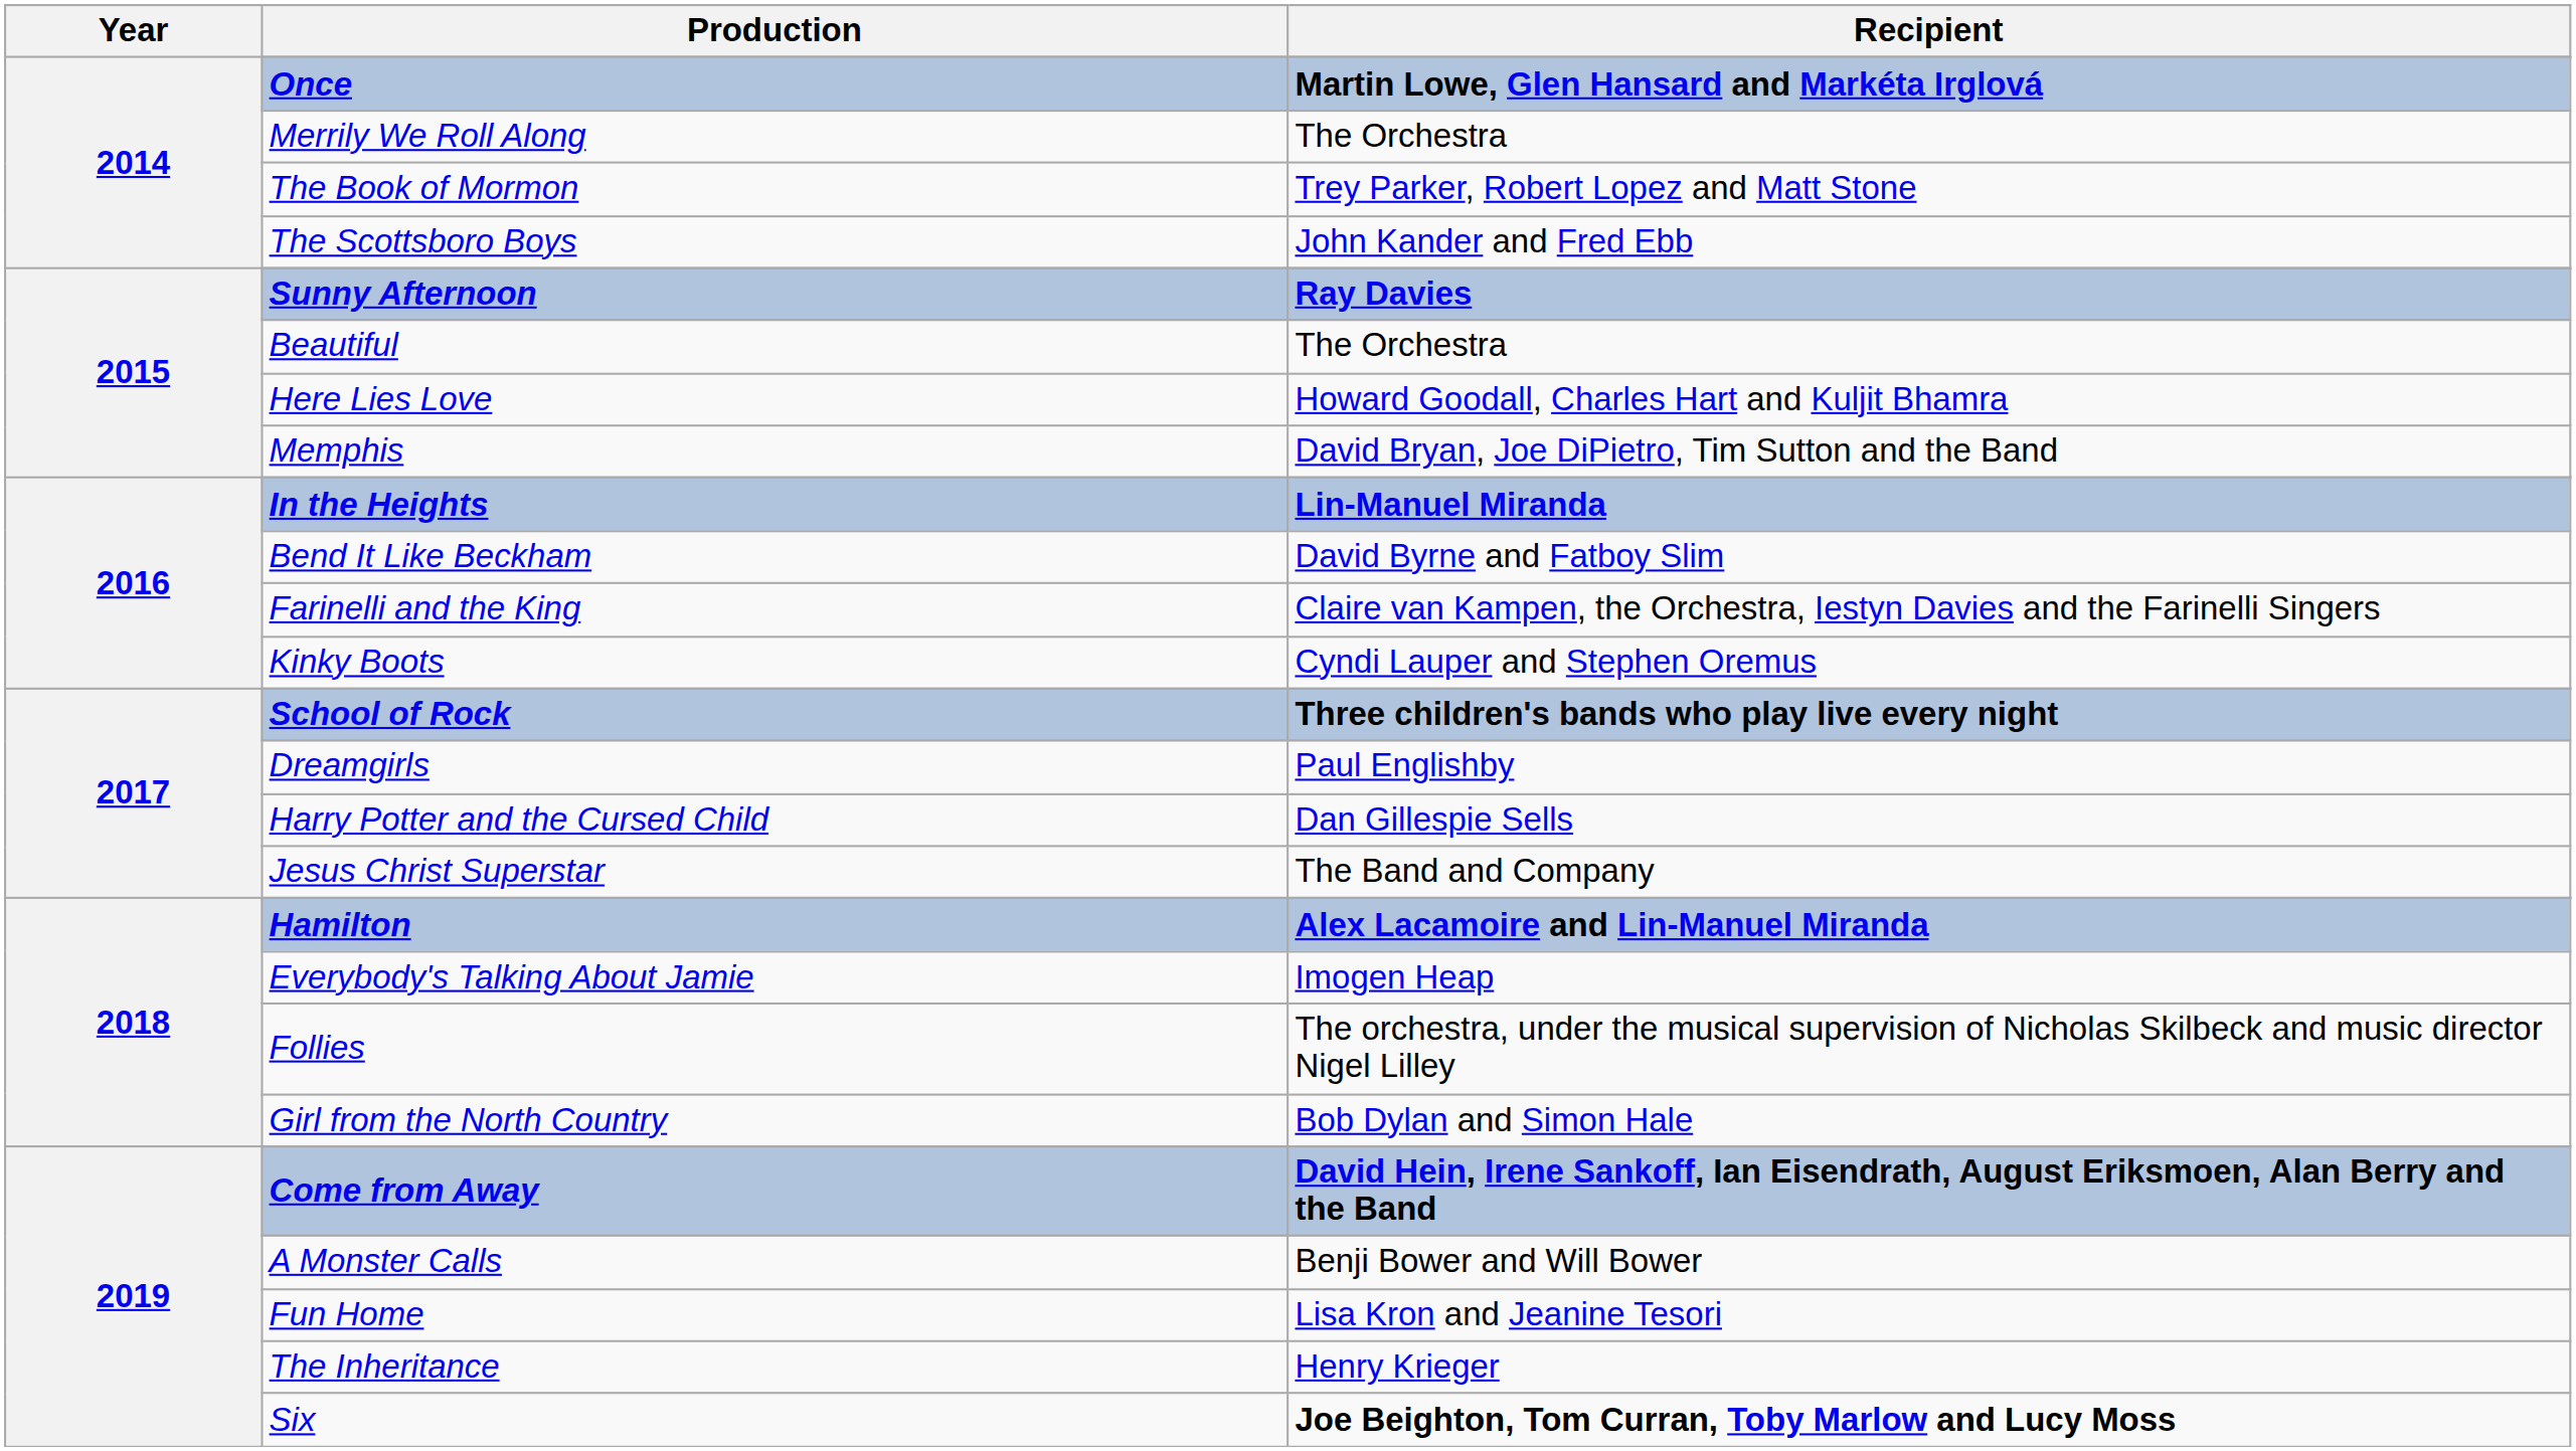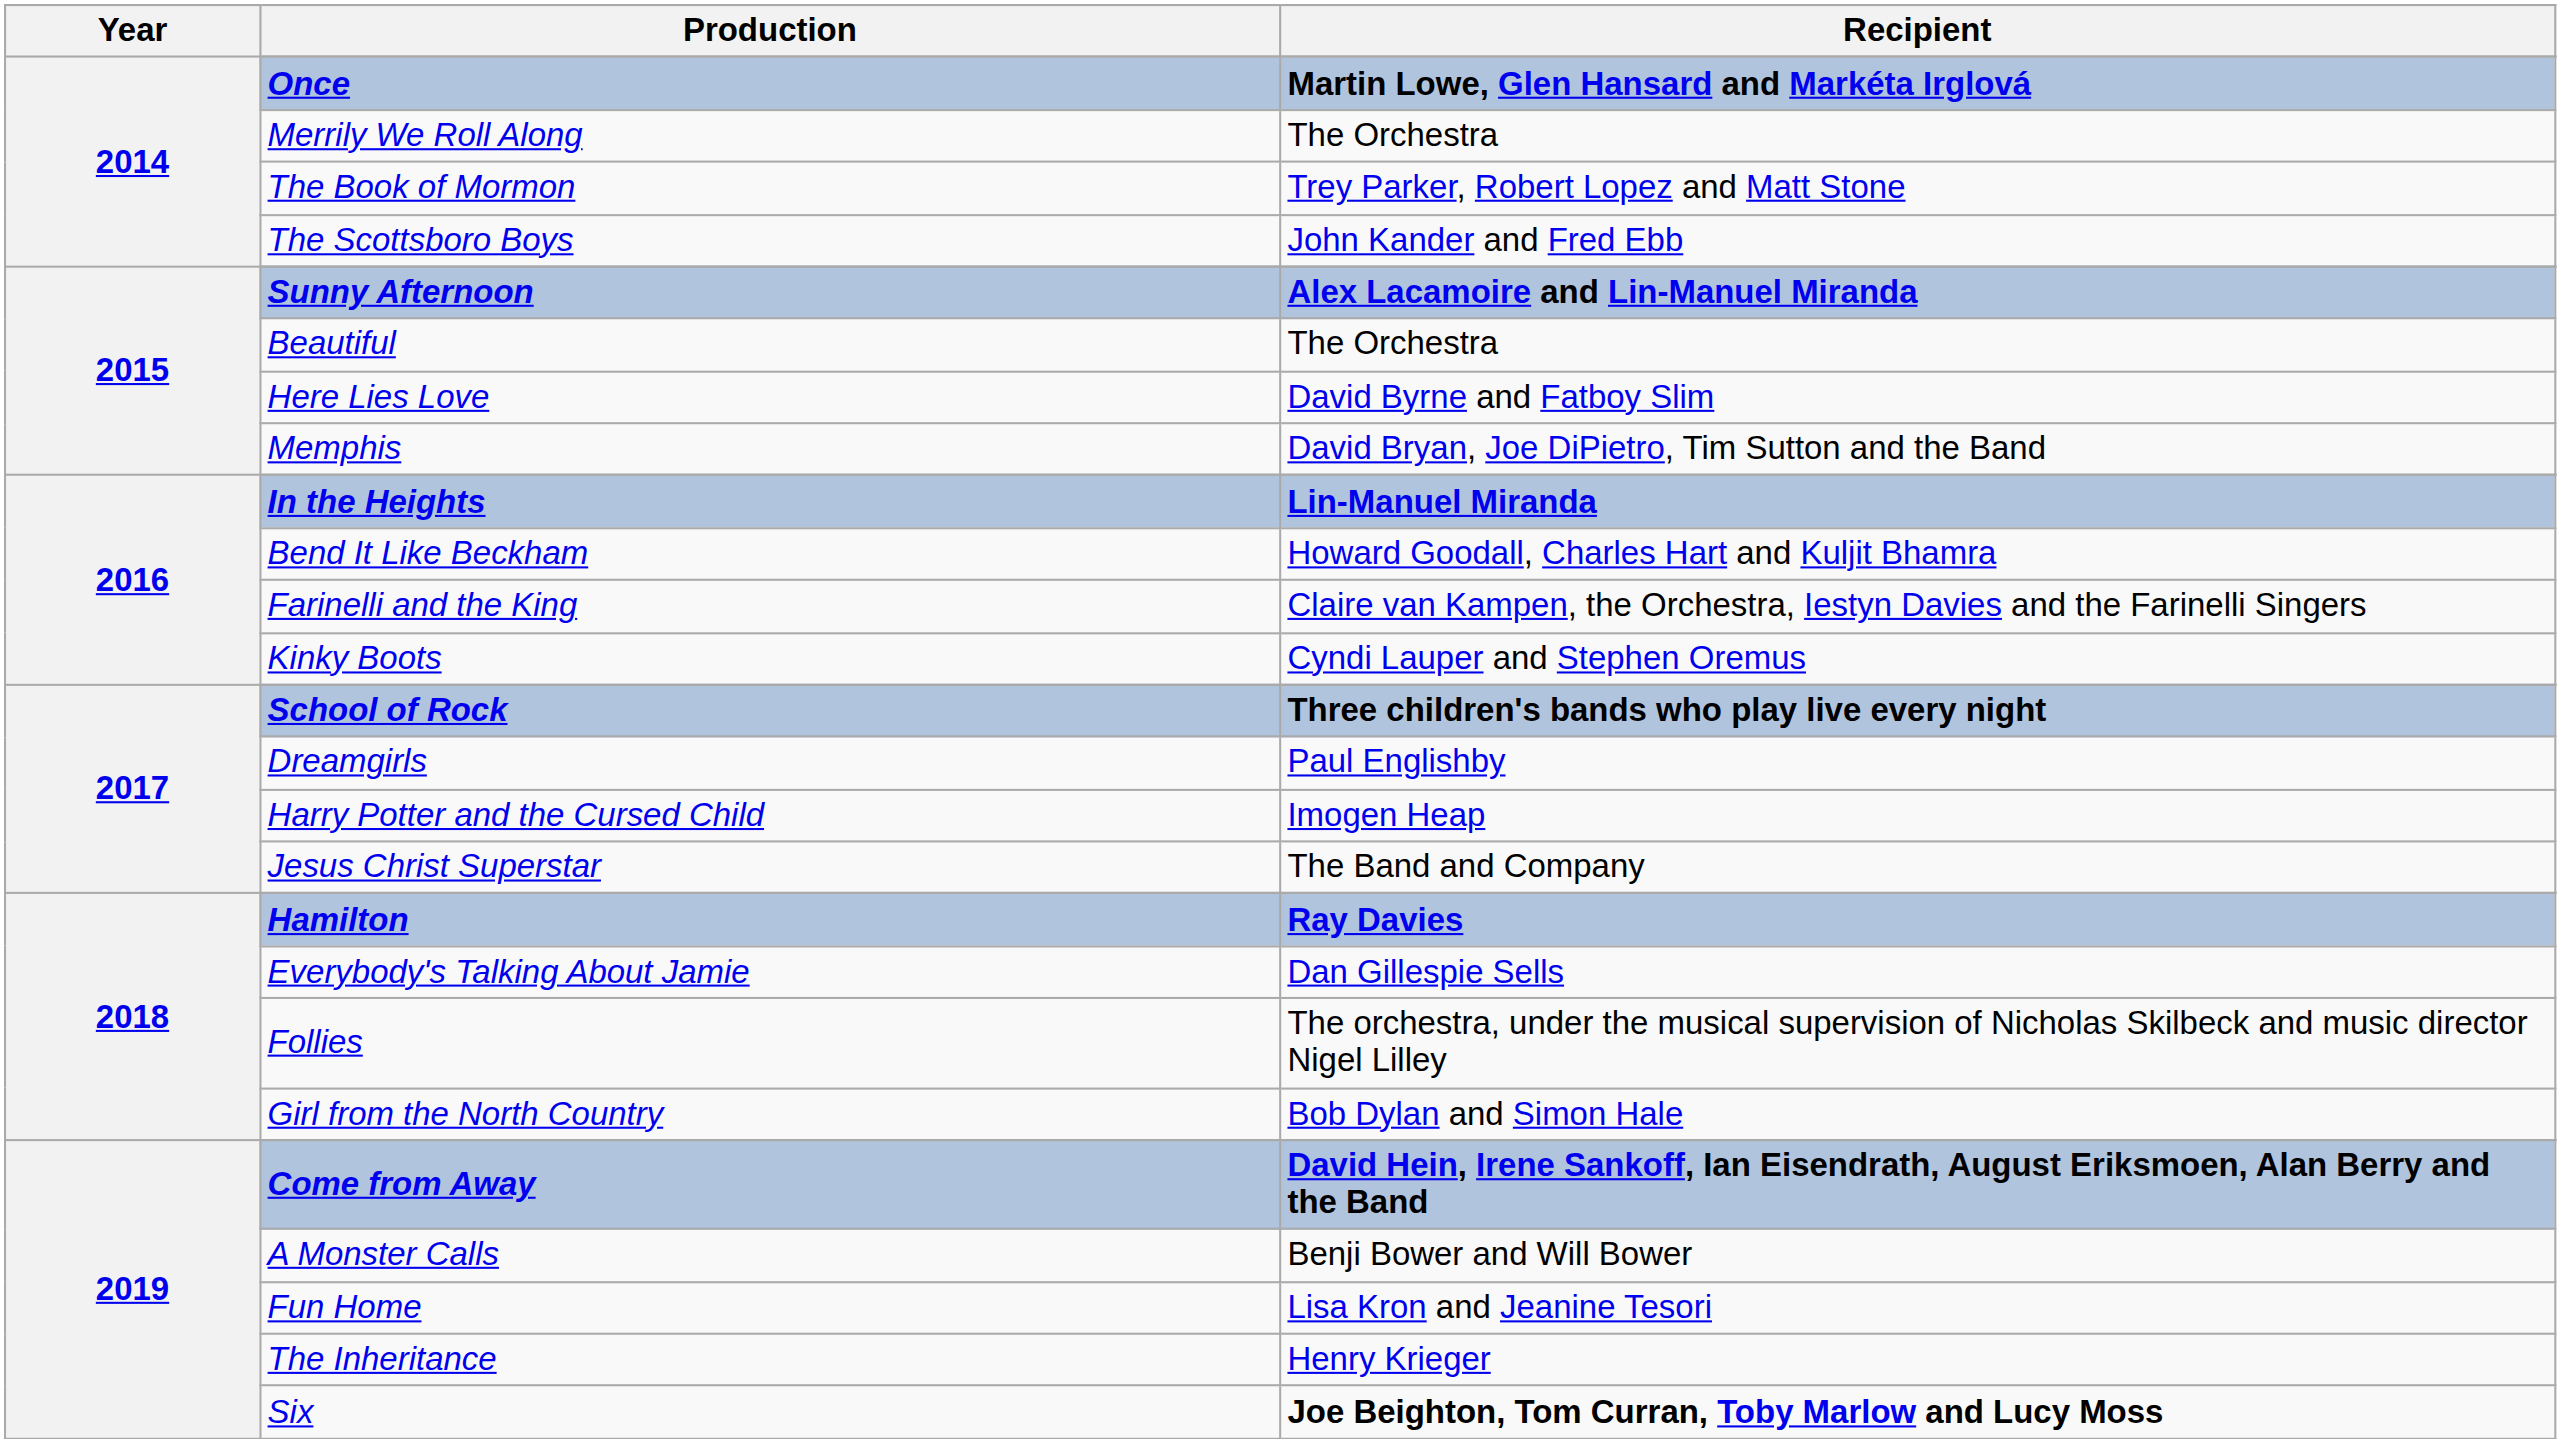Sunny Afternoon | Recipient: Ray Davies -> Alex Lacamoire and Lin-Manuel Miranda
Here Lies Love | Recipient: Howard Goodall, Charles Hart and Kuljit Bhamra -> David Byrne and Fatboy Slim
Bend It Like Beckham | Recipient: David Byrne and Fatboy Slim -> Howard Goodall, Charles Hart and Kuljit Bhamra
Harry Potter and the Cursed Child | Recipient: Dan Gillespie Sells -> Imogen Heap
Hamilton | Recipient: Alex Lacamoire and Lin-Manuel Miranda -> Ray Davies
Everybody's Talking About Jamie | Recipient: Imogen Heap -> Dan Gillespie Sells
